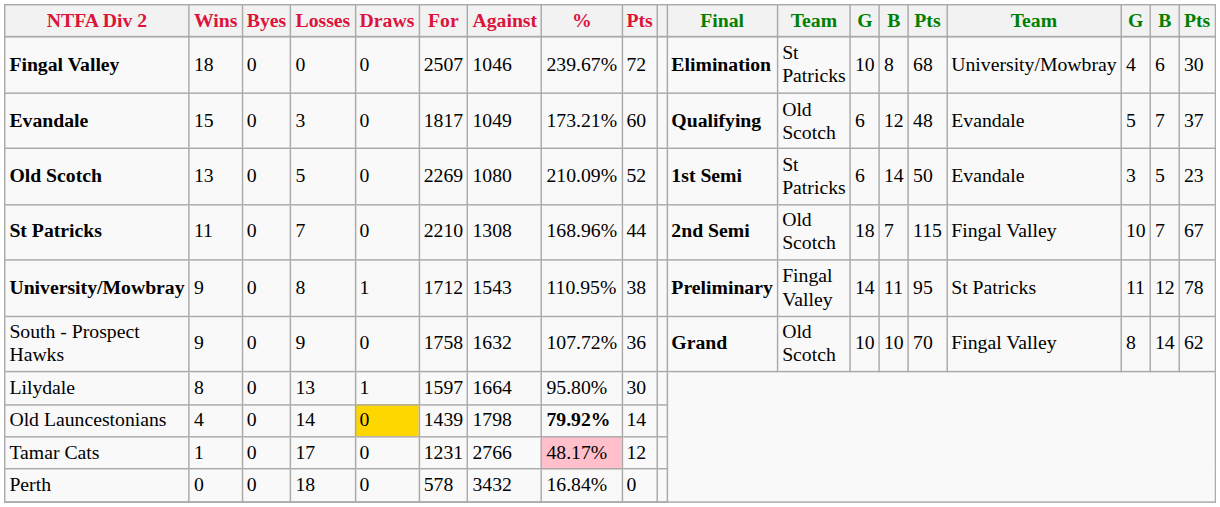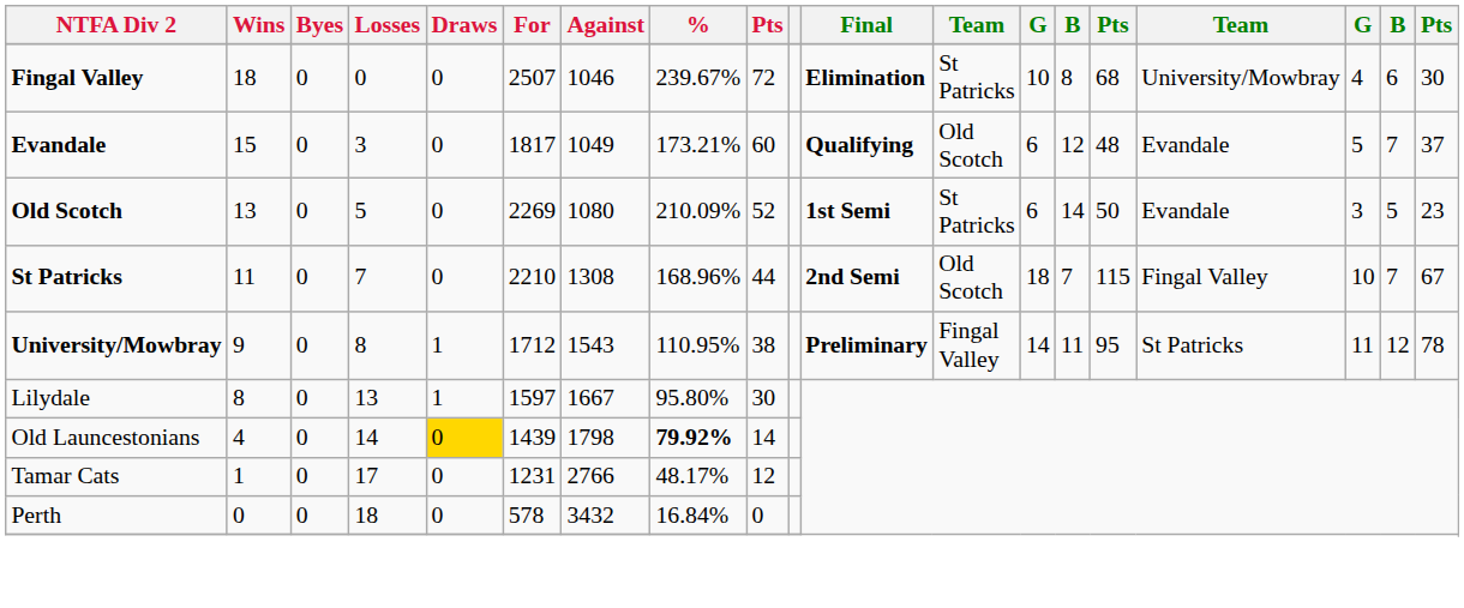- row: South - Prospect Hawks | 9 | 0 | 9 | 0 | 1758 | 1632 | 107.72% | 36 | Grand | Old Scotch | 10 | 10 | 70 | Fingal Valley | 8 | 14 | 62
Lilydale | Against: 1664 -> 1667
Tamar Cats | %: pink background -> no background
